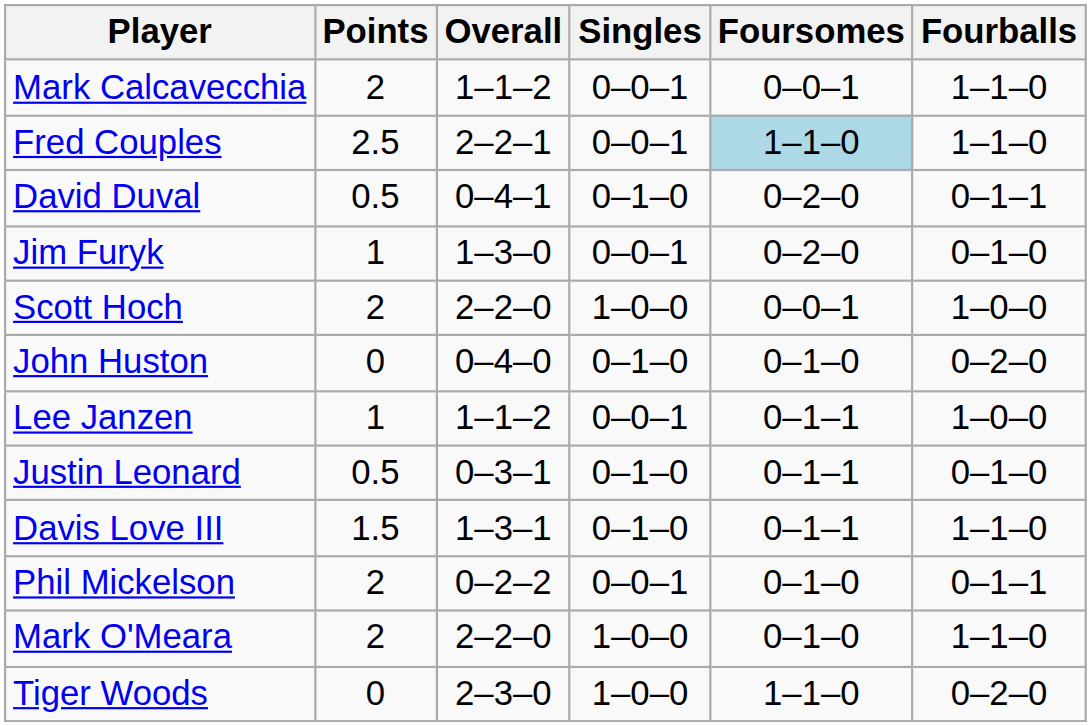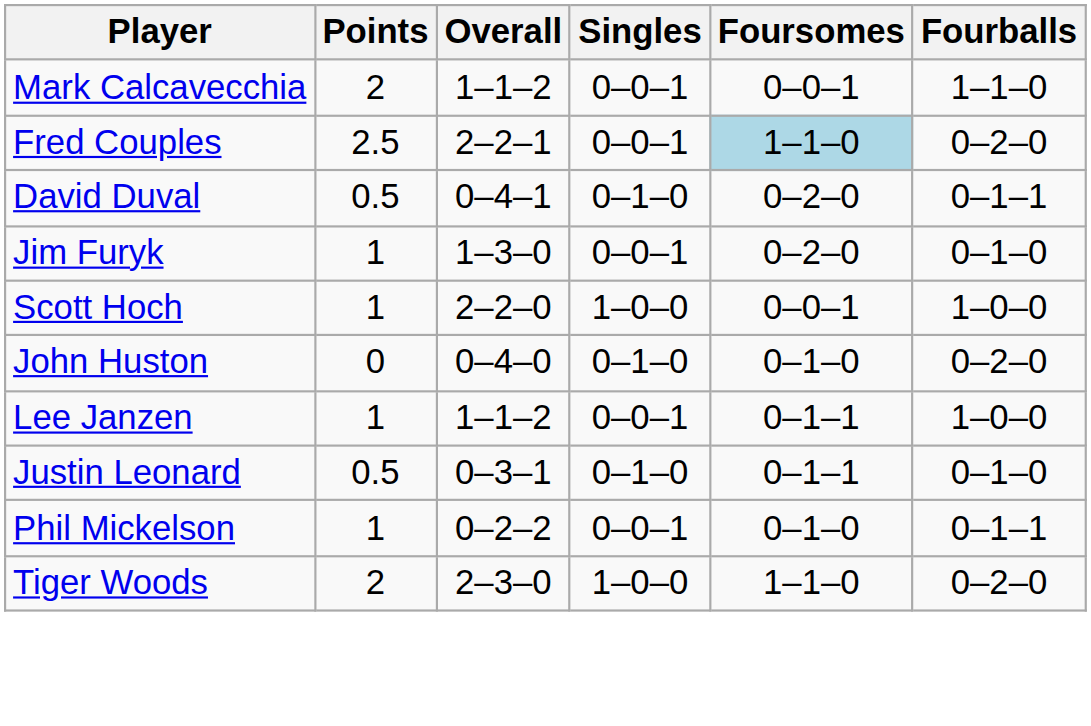Fred Couples | Fourballs: 1–1–0 -> 0–2–0
Scott Hoch | Points: 2 -> 1
- row: Davis Love III | 1.5 | 1–3–1 | 0–1–0 | 0–1–1 | 1–1–0
Phil Mickelson | Points: 2 -> 1
- row: Mark O'Meara | 2 | 2–2–0 | 1–0–0 | 0–1–0 | 1–1–0
Tiger Woods | Points: 0 -> 2
